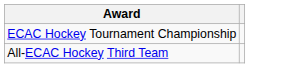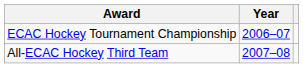+ column: Year | 2006–07 | 2007–08
